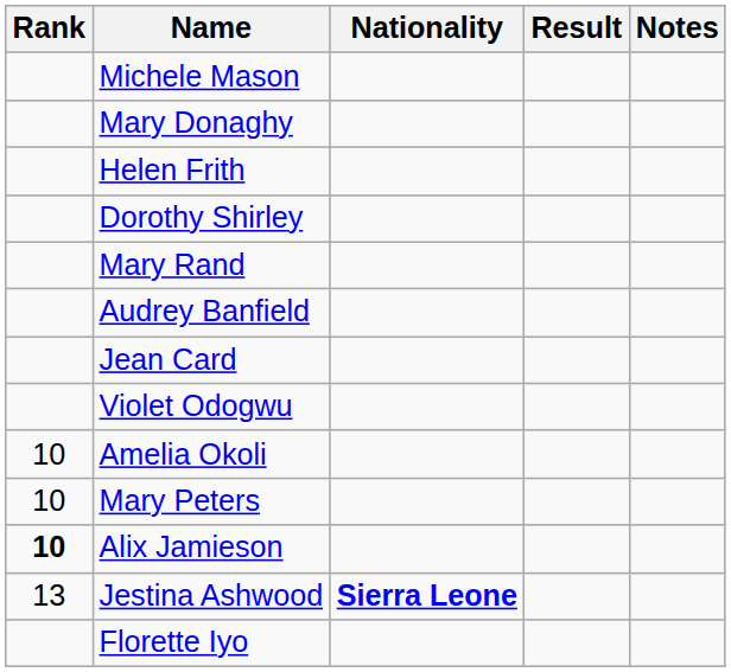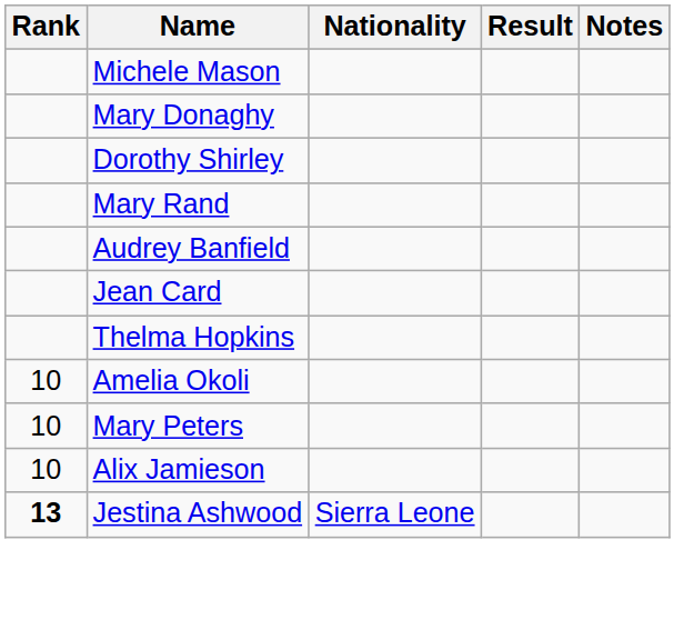- row: Helen Frith
+ row: Thelma Hopkins
- row: Violet Odogwu
Alix Jamieson | Rank: bold -> normal
Jestina Ashwood | Rank: normal -> bold
Jestina Ashwood | Nationality: bold -> normal
- row: Florette Iyo
